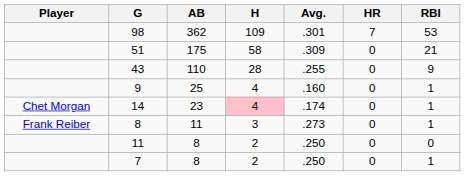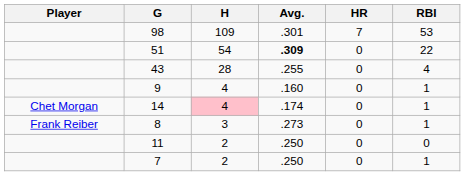- column: AB | 362 | 175 | 110 | 25 | 23 | 11 | 8 | 8
51 | H: 58 -> 54
51 | Avg.: normal -> bold
51 | RBI: 21 -> 22
43 | RBI: 9 -> 4
